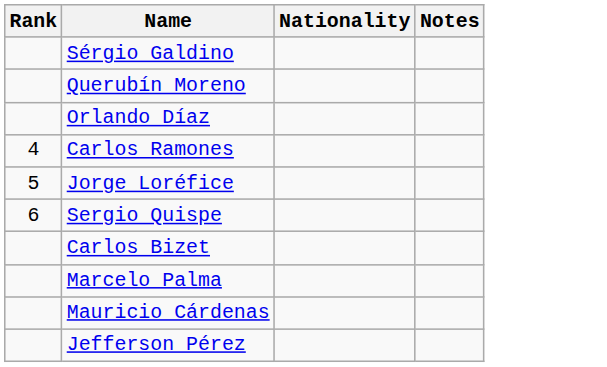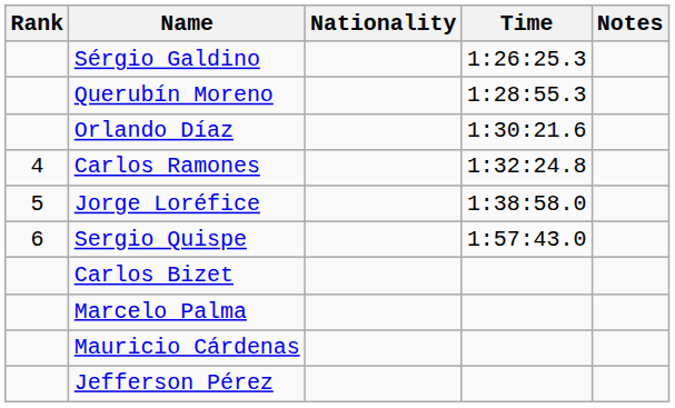+ column: Time | 1:26:25.3 | 1:28:55.3 | 1:30:21.6 | 1:32:24.8 | 1:38:58.0 | 1:57:43.0
